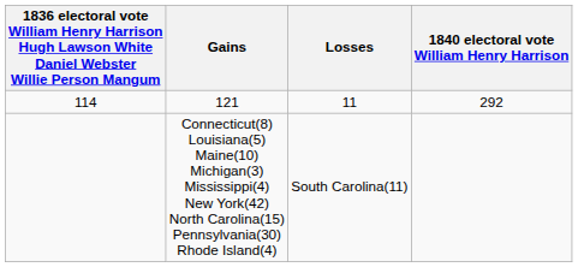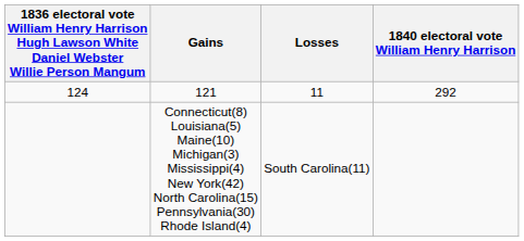121 | column 1: 114 -> 124
